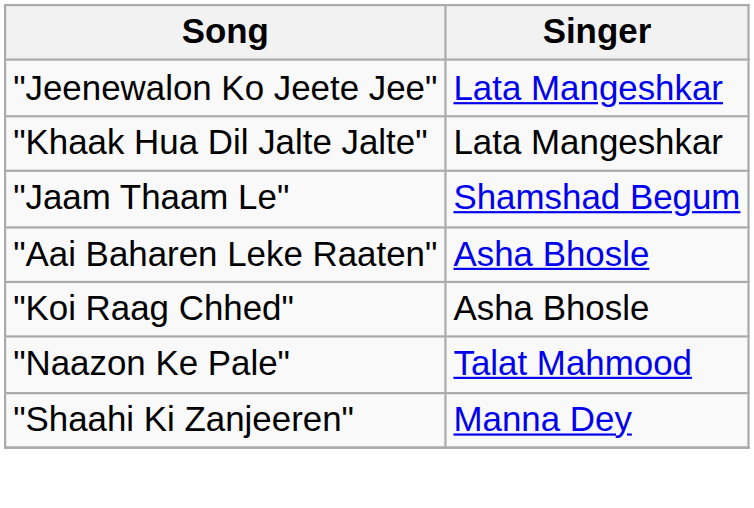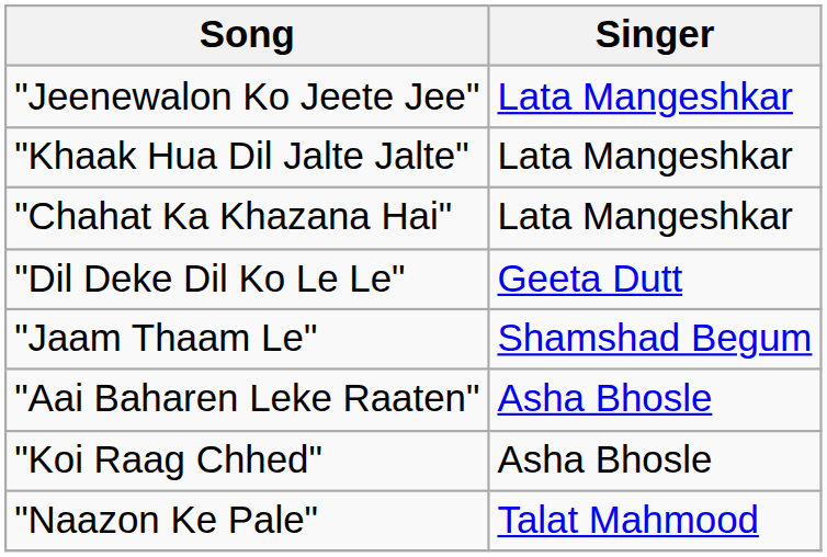+ row: "Chahat Ka Khazana Hai" | Lata Mangeshkar
+ row: "Dil Deke Dil Ko Le Le" | Geeta Dutt
- row: "Shaahi Ki Zanjeeren" | Manna Dey
